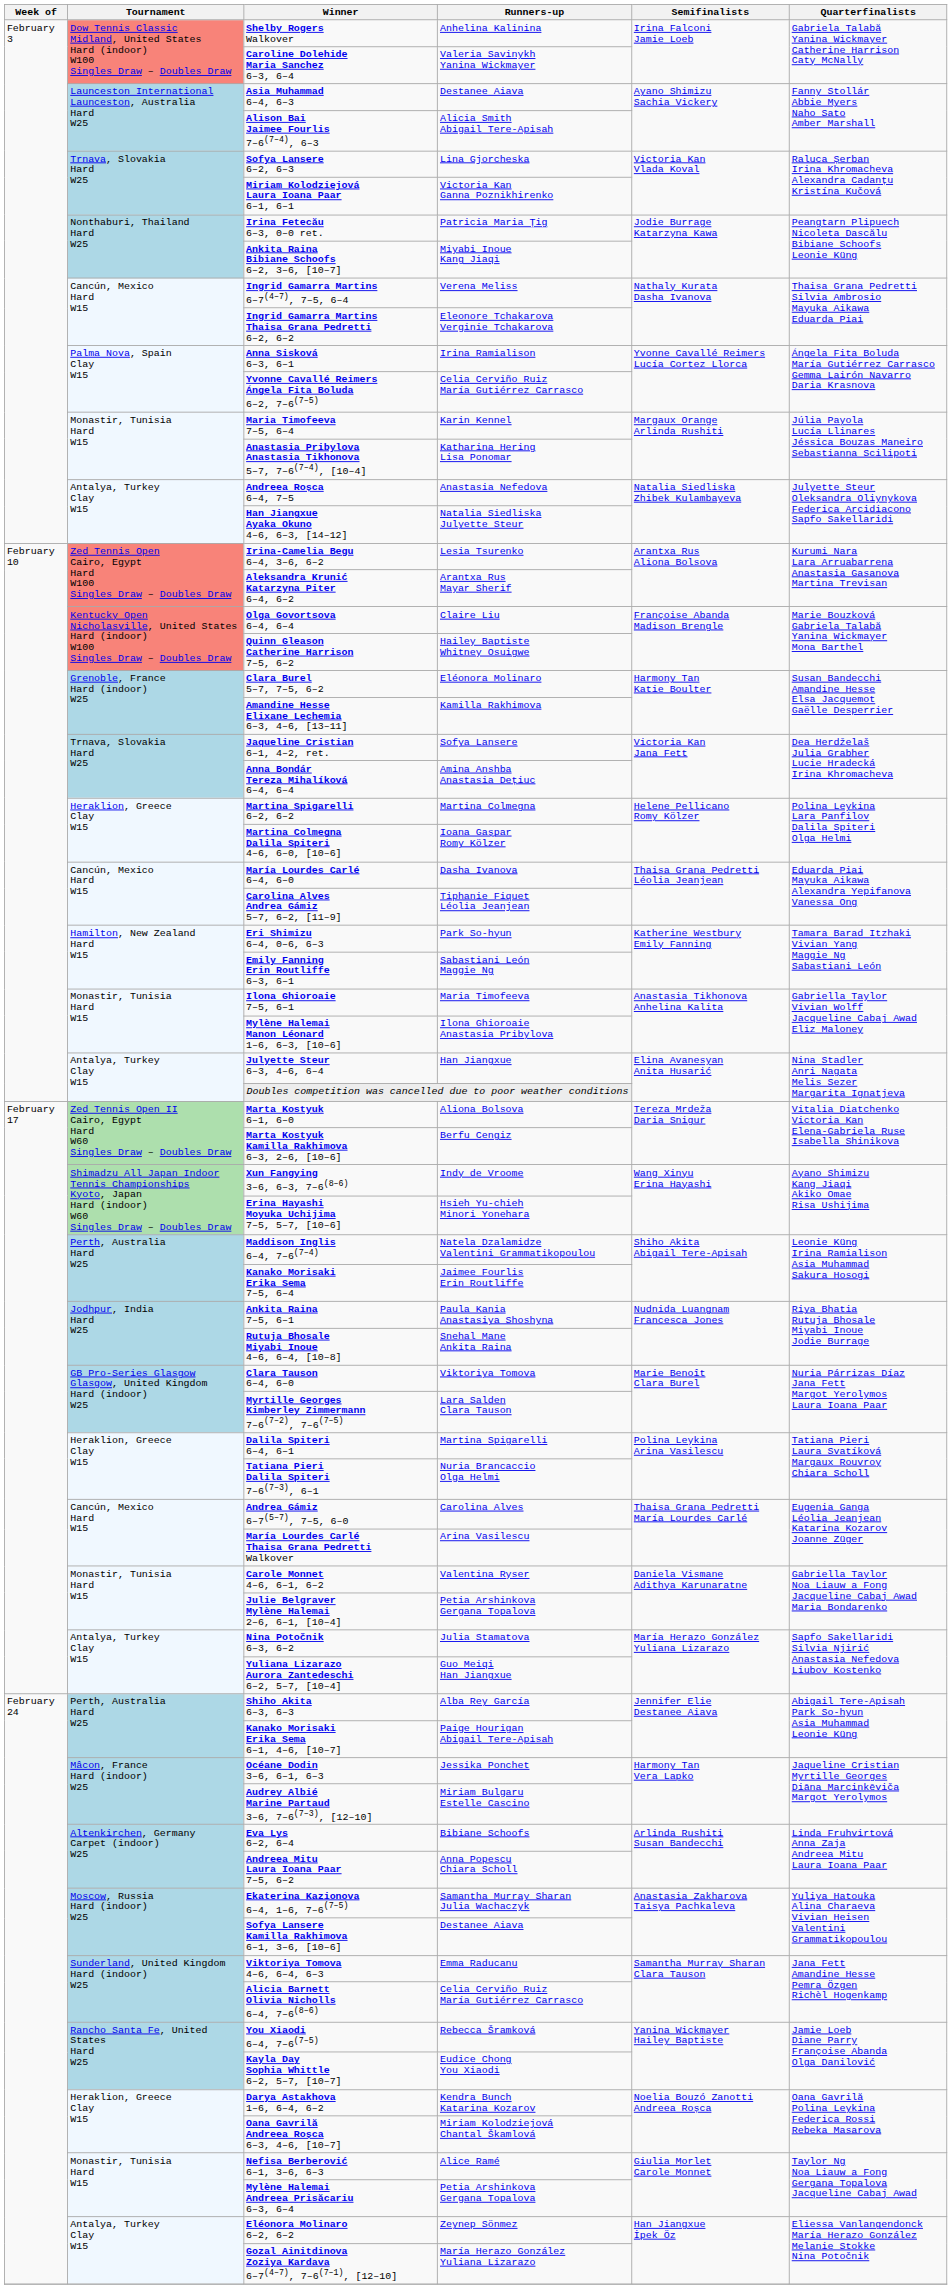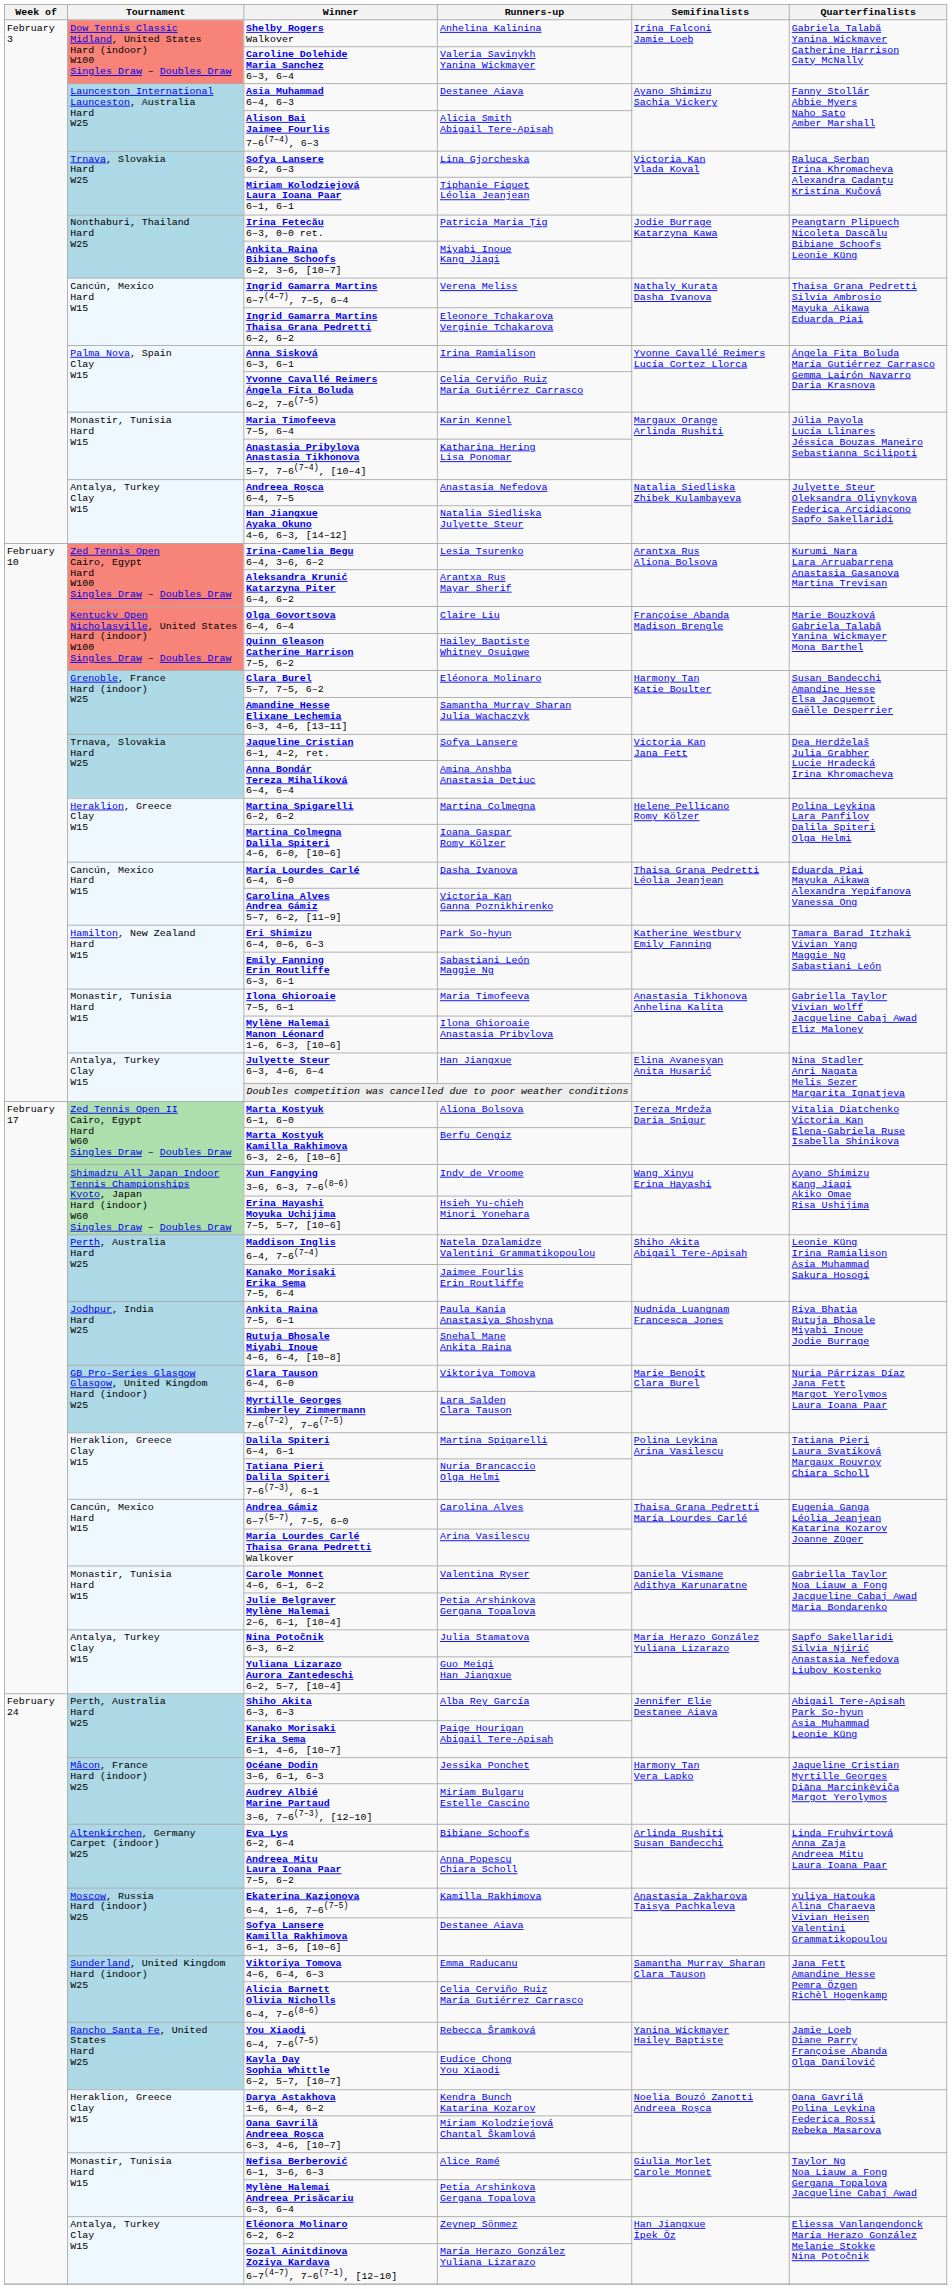Miriam Kolodziejová Laura Ioana Paar 6–1, 6–1 | Runners-up: Victoria Kan Ganna Poznikhirenko -> Tiphanie Fiquet Léolia Jeanjean
Amandine Hesse Elixane Lechemia 6–3, 4–6, [13–11] | Runners-up: Kamilla Rakhimova -> Samantha Murray Sharan Julia Wachaczyk
Carolina Alves Andrea Gámiz 5–7, 6–2, [11–9] | Runners-up: Tiphanie Fiquet Léolia Jeanjean -> Victoria Kan Ganna Poznikhirenko
Ekaterina Kazionova 6–4, 1–6, 7–6(7–5) | Runners-up: Samantha Murray Sharan Julia Wachaczyk -> Kamilla Rakhimova
